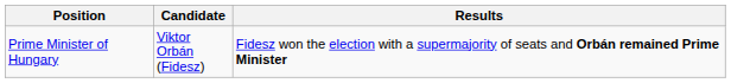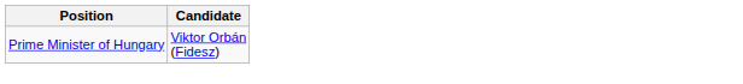- column: Results | Fidesz won the election with a supermajority of seats and Orbán remained Prime Minister
